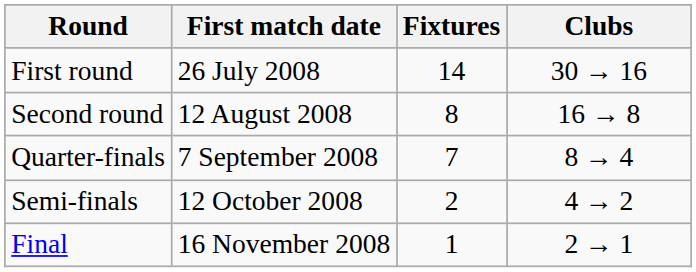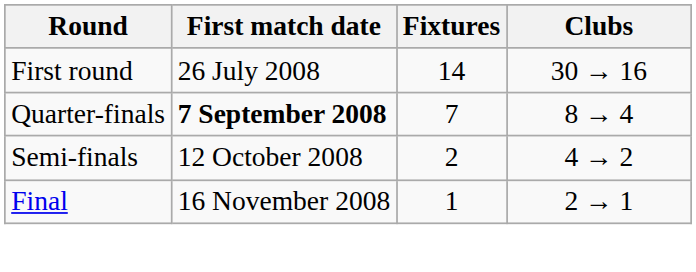- row: Second round | 12 August 2008 | 8 | 16 → 8
Quarter-finals | First match date: normal -> bold
